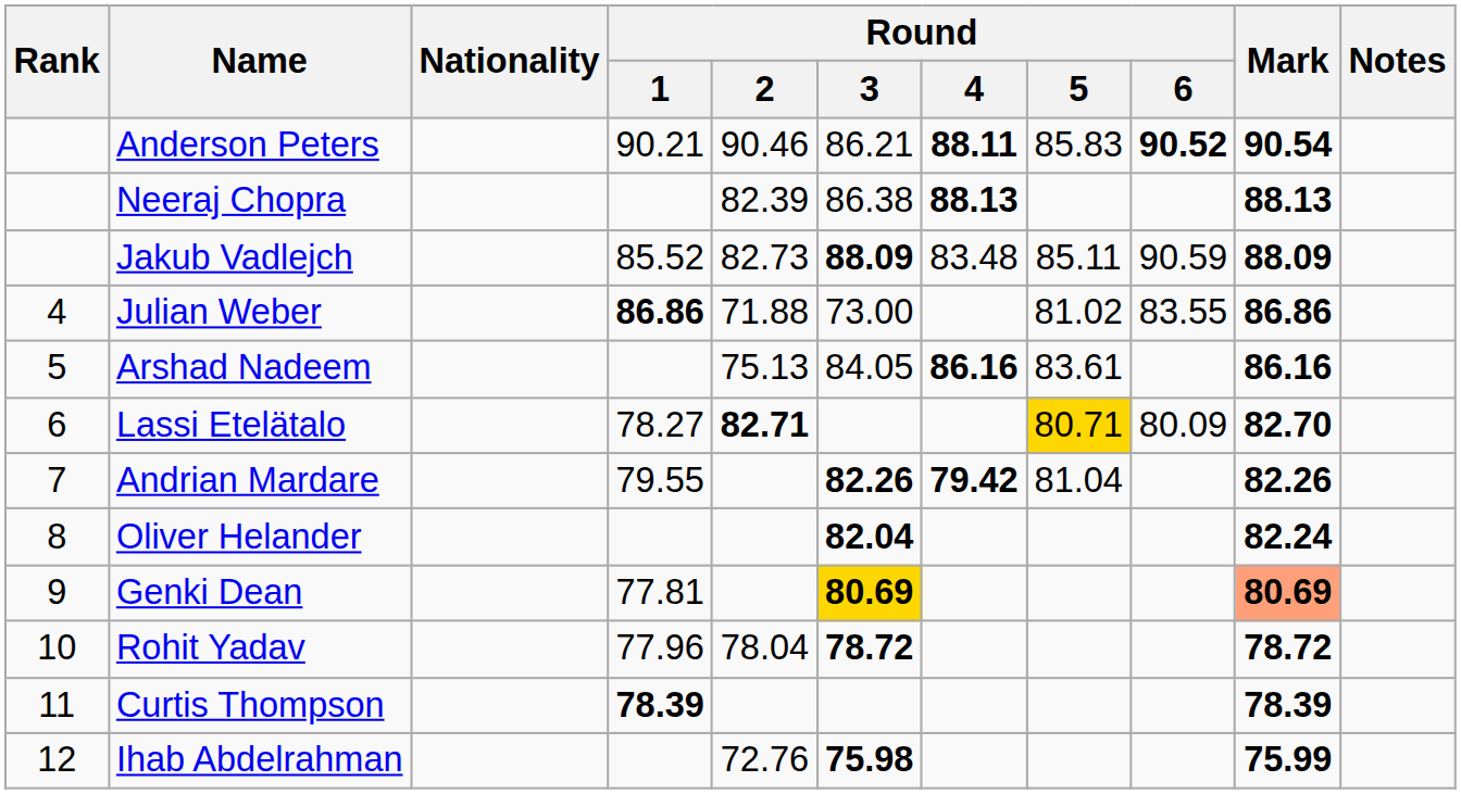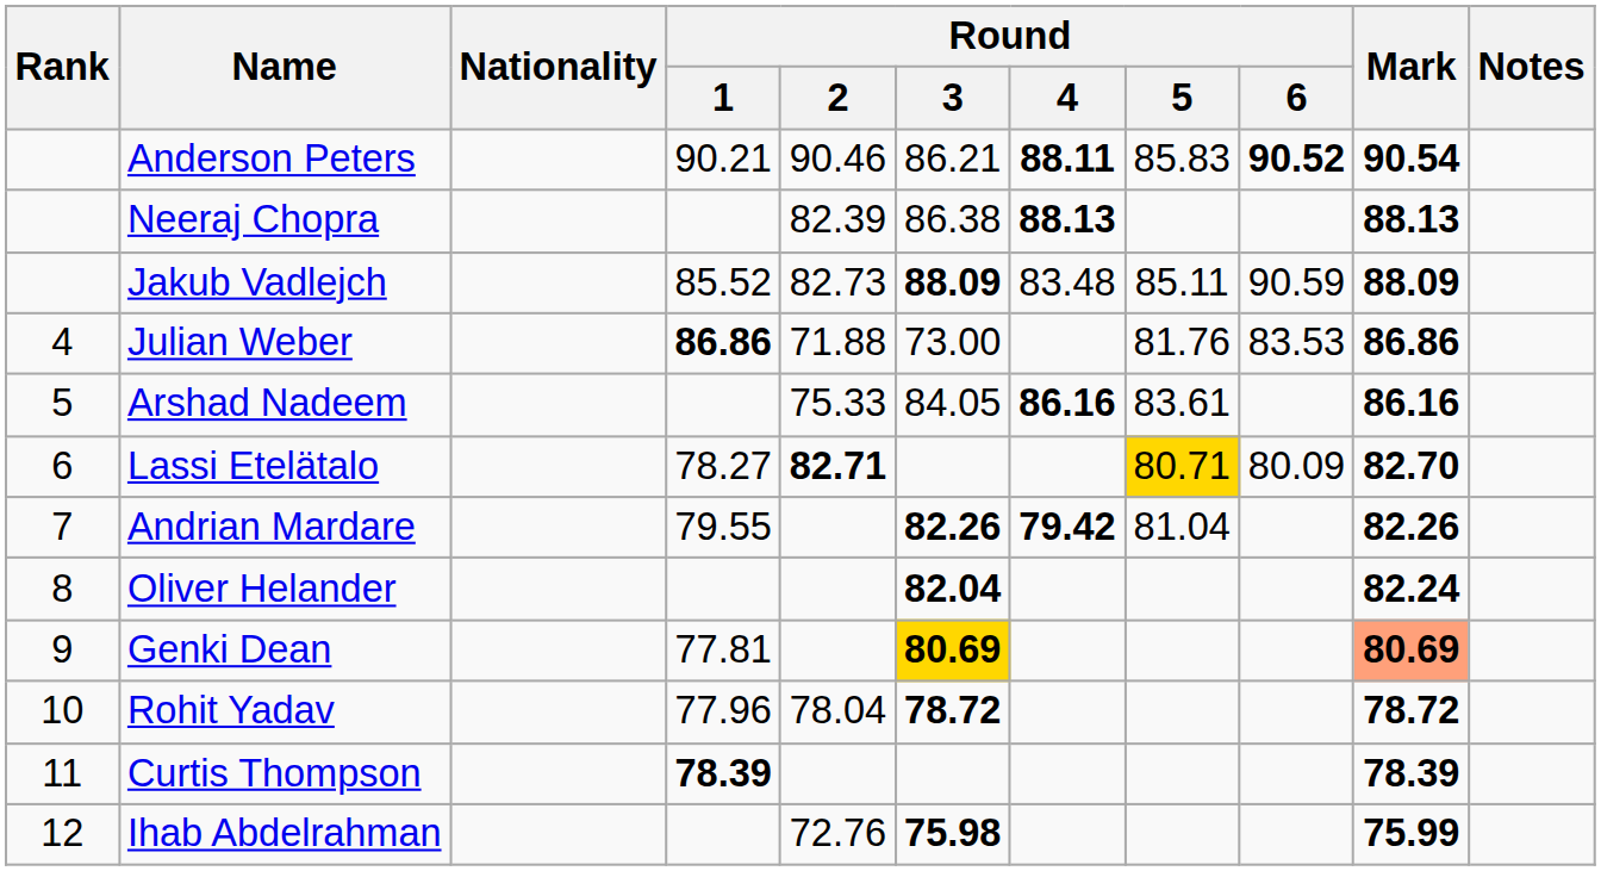Julian Weber | Round / 5: 81.02 -> 81.76
Julian Weber | Round / 6: 83.55 -> 83.53
Arshad Nadeem | Round / 2: 75.13 -> 75.33
